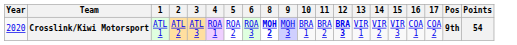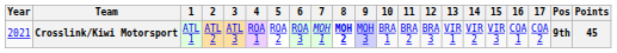+ column: 7 | MOH 1
Crosslink/Kiwi Motorsport | Year: 2020 -> 2021
Crosslink/Kiwi Motorsport | 12: bold -> normal
Crosslink/Kiwi Motorsport | Points: 54 -> 45
